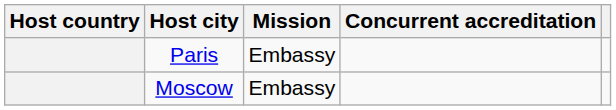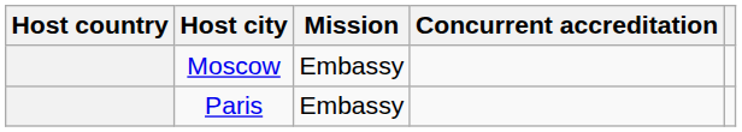rows swapped: Paris <-> Moscow
